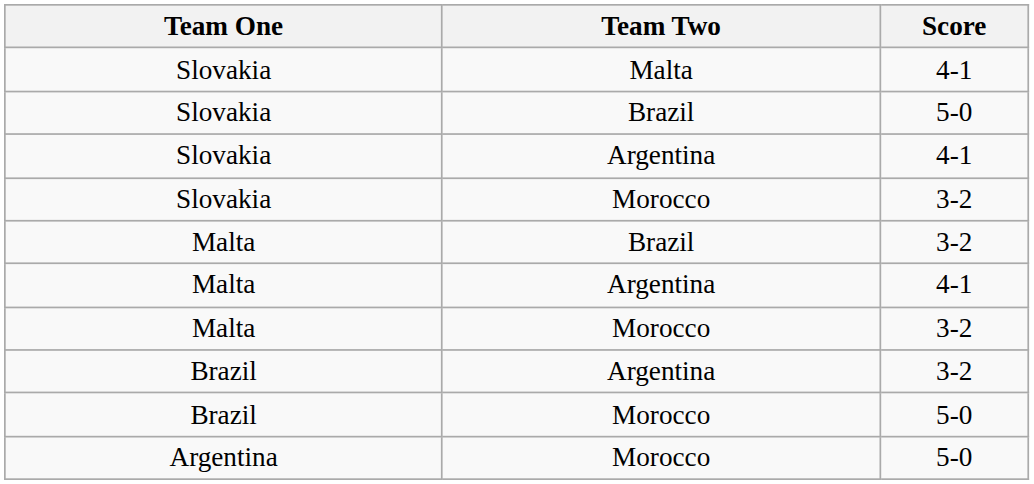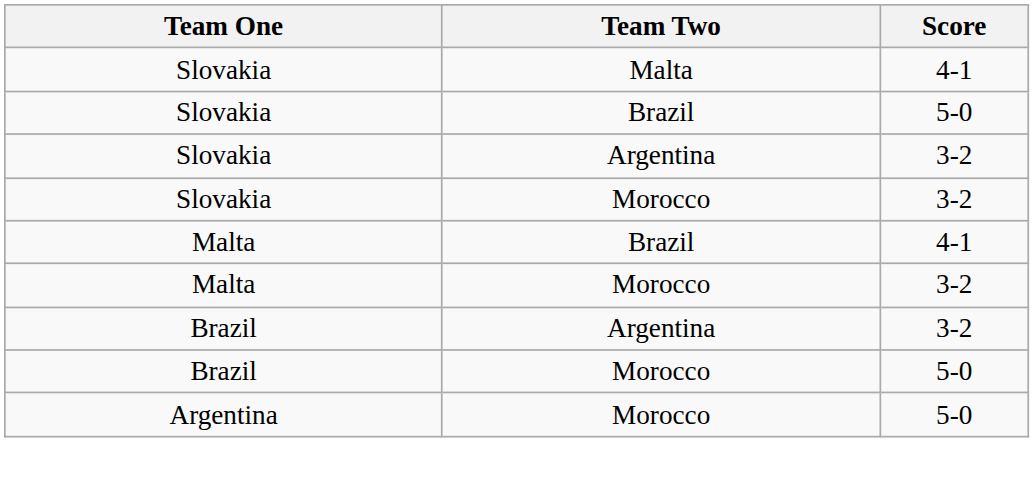Slovakia / Argentina | Score: 4-1 -> 3-2
Malta / Brazil | Score: 3-2 -> 4-1
- row: Malta | Argentina | 4-1
